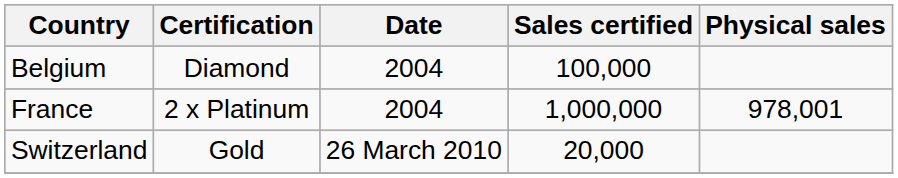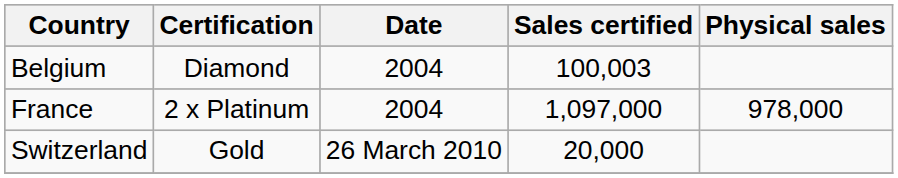Belgium | Sales certified: 100,000 -> 100,003
France | Sales certified: 1,000,000 -> 1,097,000
France | Physical sales: 978,001 -> 978,000
